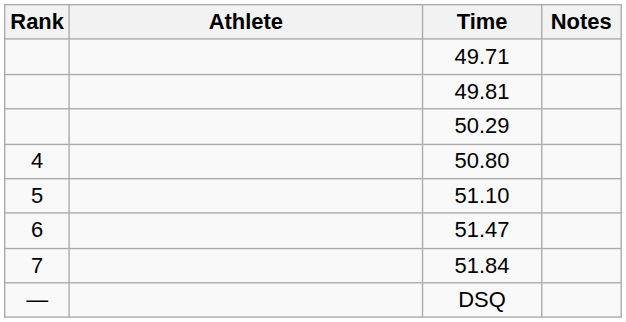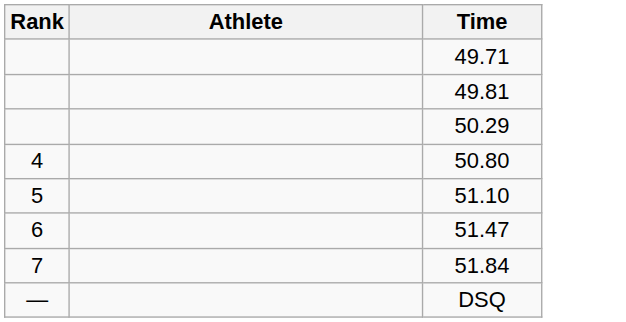- column: Notes
